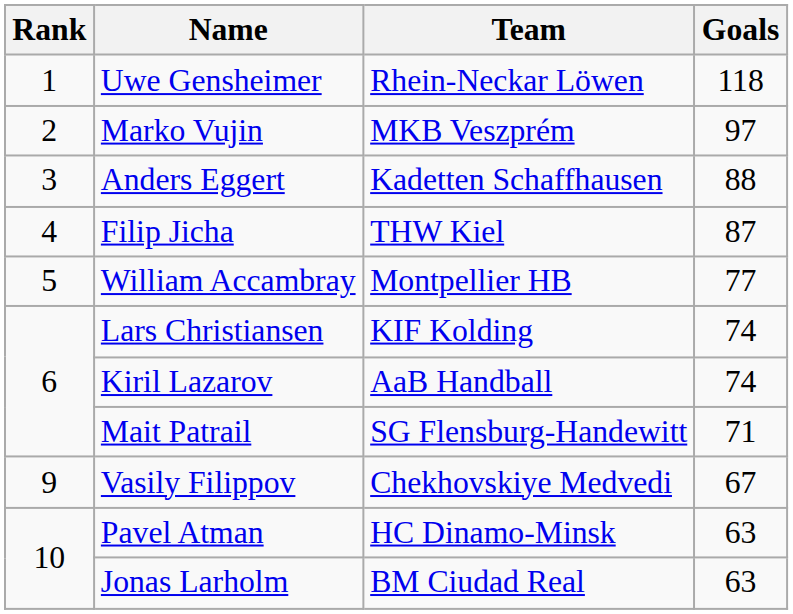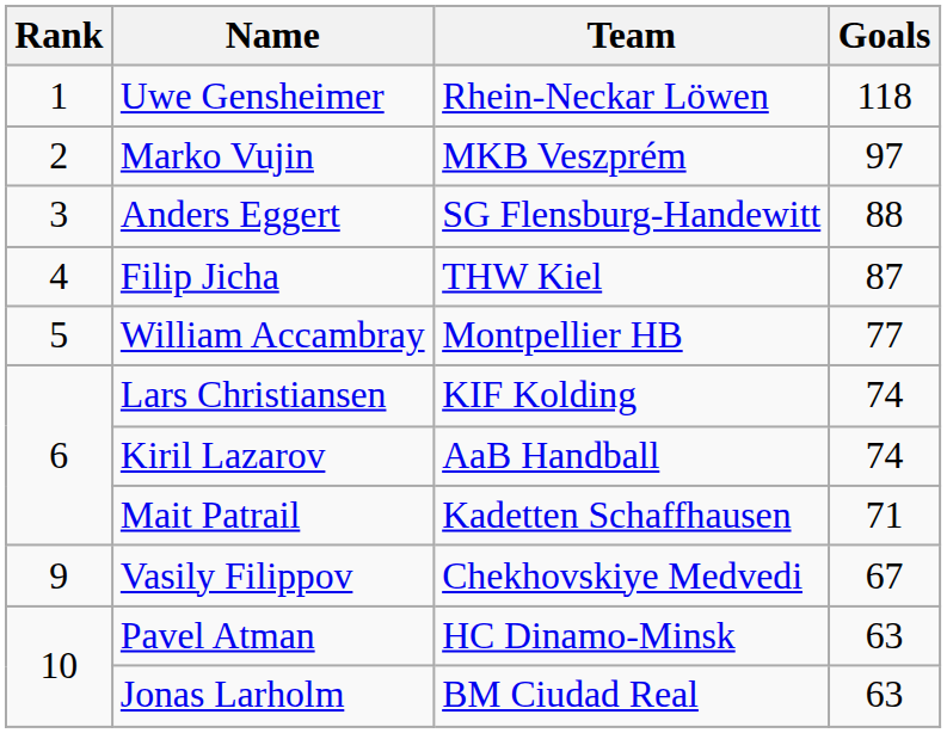Anders Eggert | Team: Kadetten Schaffhausen -> SG Flensburg-Handewitt
Mait Patrail | Team: SG Flensburg-Handewitt -> Kadetten Schaffhausen
